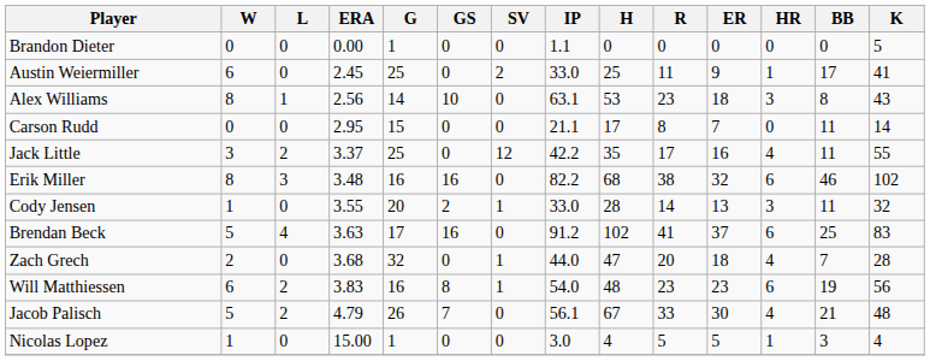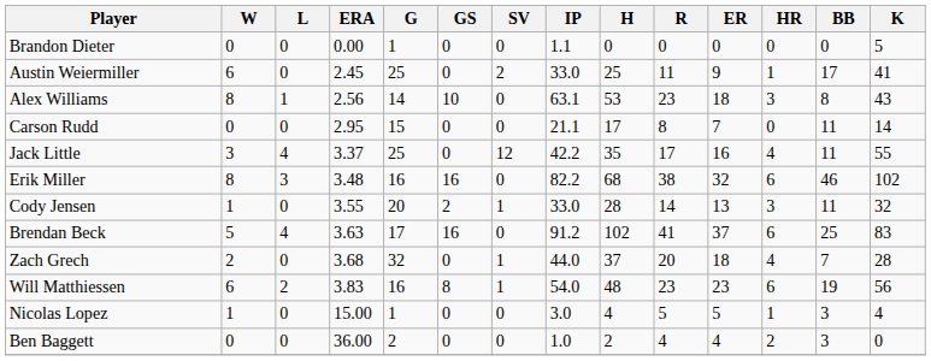Jack Little | L: 2 -> 4
Zach Grech | H: 47 -> 37
- row: Jacob Palisch | 5 | 2 | 4.79 | 26 | 7 | 0 | 56.1 | 67 | 33 | 30 | 4 | 21 | 48
+ row: Ben Baggett | 0 | 0 | 36.00 | 2 | 0 | 0 | 1.0 | 2 | 4 | 4 | 2 | 3 | 0
